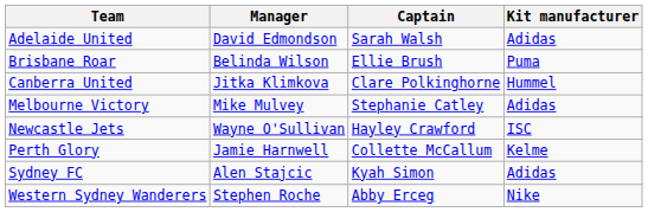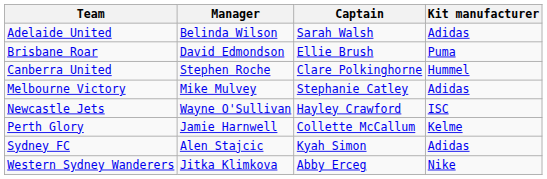Adelaide United | Manager: David Edmondson -> Belinda Wilson
Brisbane Roar | Manager: Belinda Wilson -> David Edmondson
Canberra United | Manager: Jitka Klimkova -> Stephen Roche
Western Sydney Wanderers | Manager: Stephen Roche -> Jitka Klimkova
